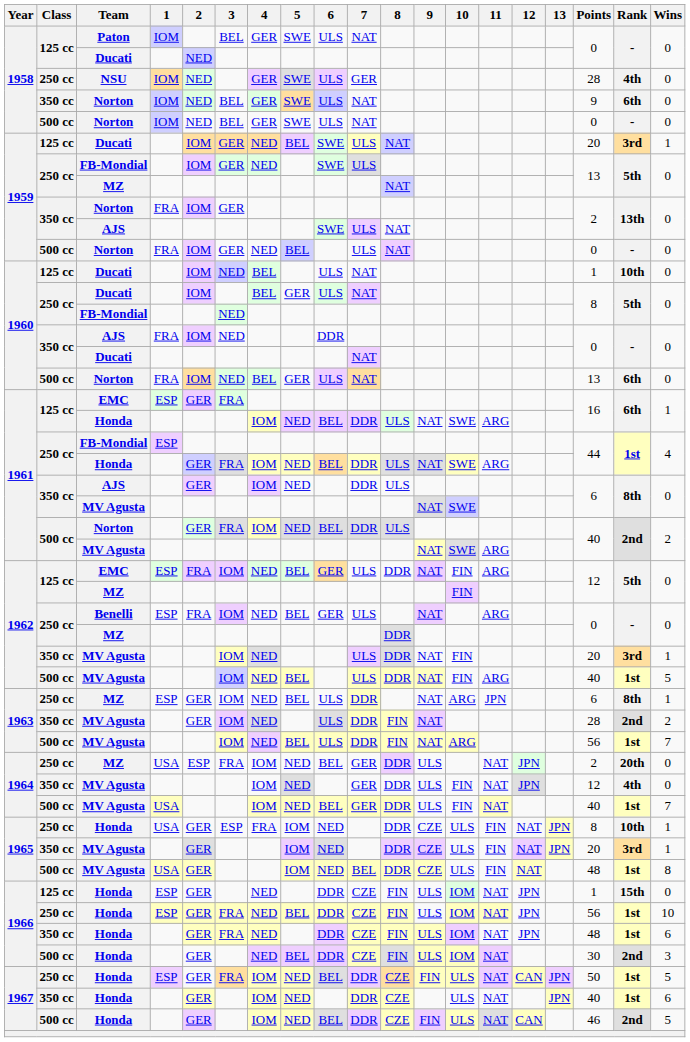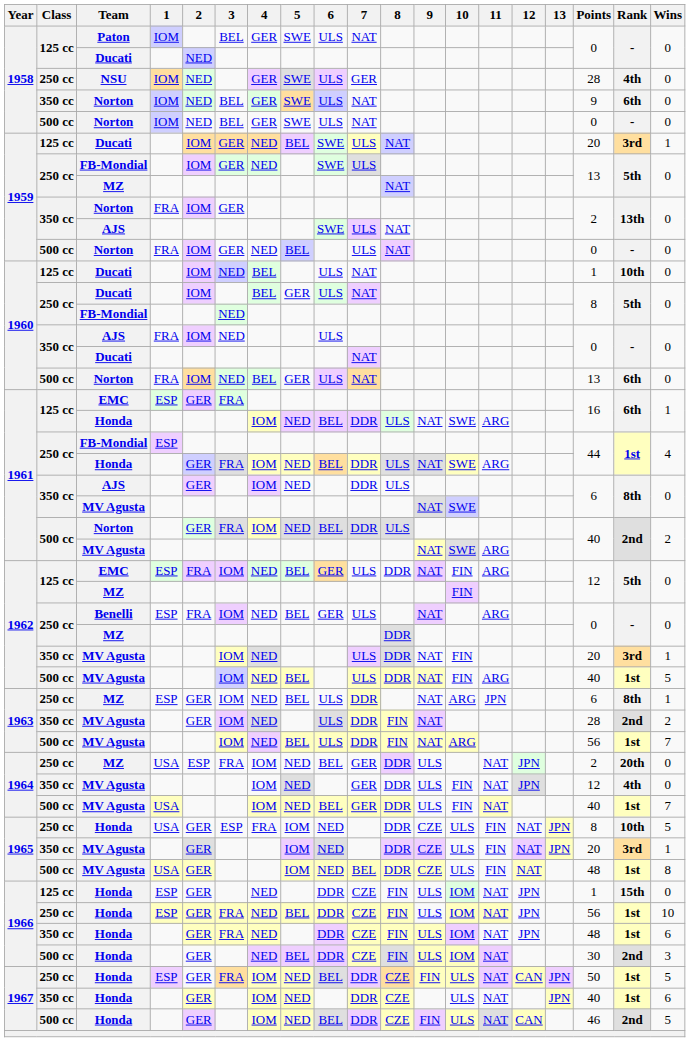1960 / AJS | 6: DDR -> ULS
1965 / Honda | Wins: 1 -> 5
